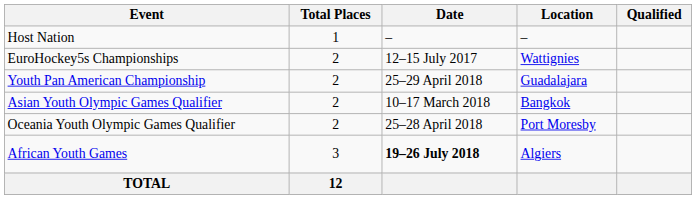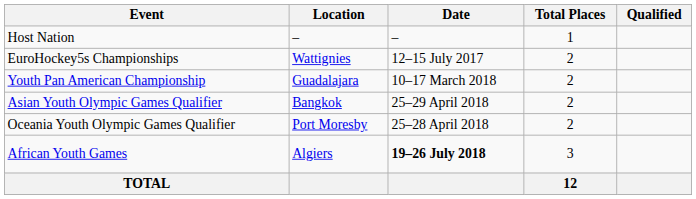columns swapped: Location <-> Total Places
Youth Pan American Championship | Date: 25–29 April 2018 -> 10–17 March 2018
Asian Youth Olympic Games Qualifier | Date: 10–17 March 2018 -> 25–29 April 2018
